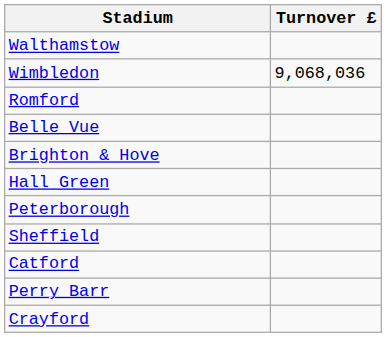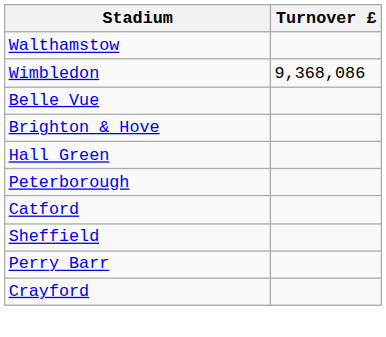Wimbledon | Turnover £: 9,068,036 -> 9,368,086
- row: Romford
rows swapped: Catford <-> Sheffield
